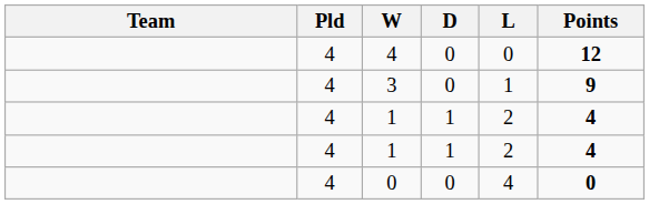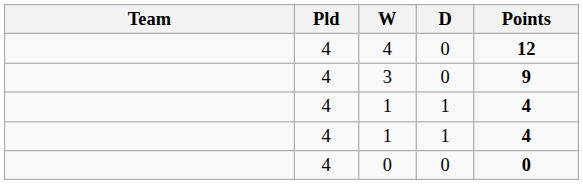- column: L | 0 | 1 | 2 | 2 | 4
